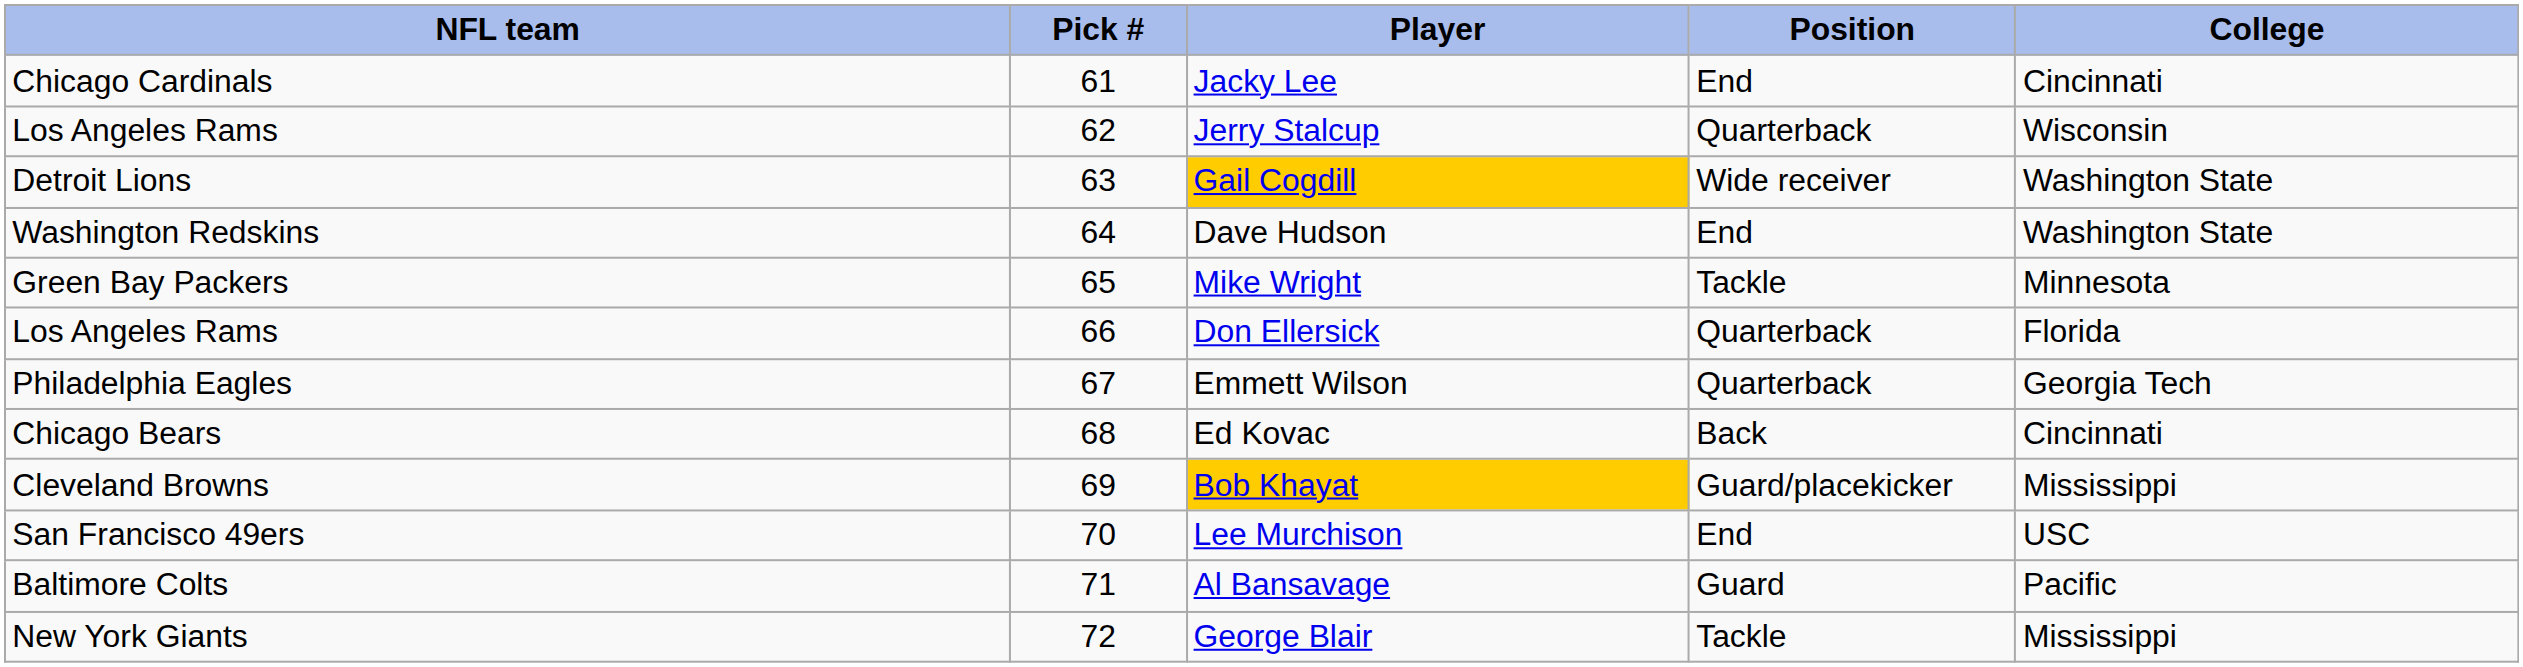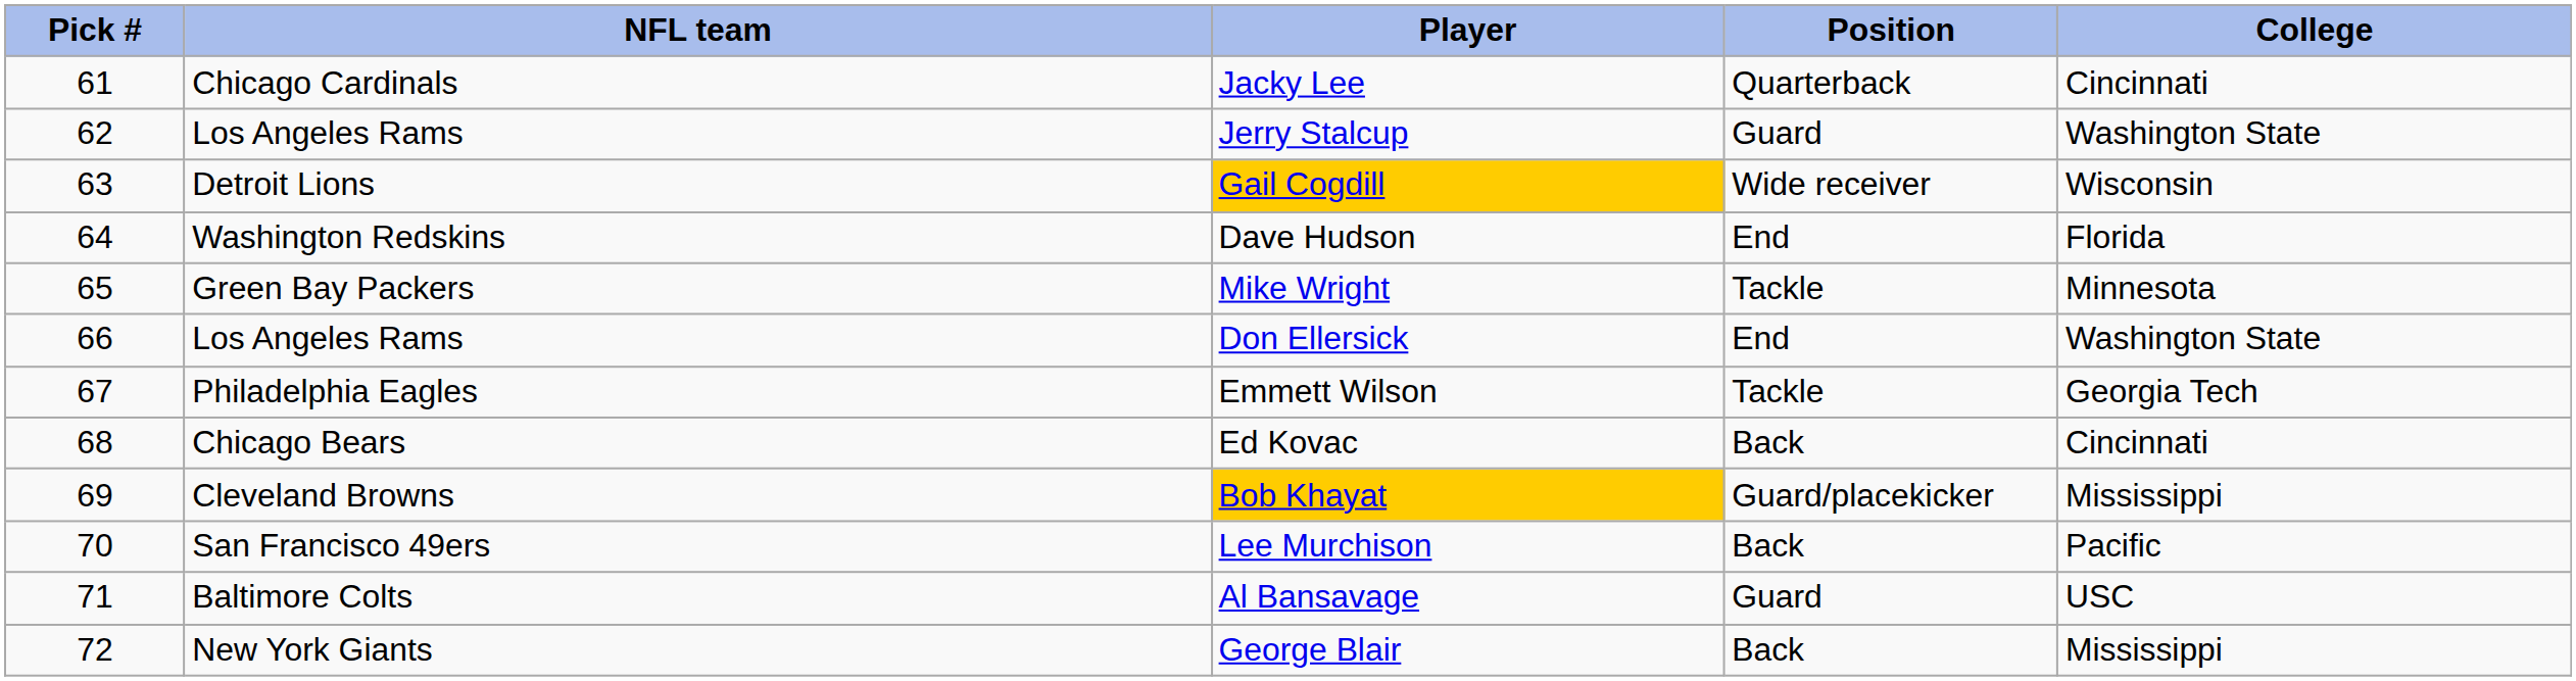columns swapped: Pick # <-> NFL team
Jacky Lee | Position: End -> Quarterback
Jerry Stalcup | Position: Quarterback -> Guard
Jerry Stalcup | College: Wisconsin -> Washington State
Gail Cogdill | College: Washington State -> Wisconsin
Dave Hudson | College: Washington State -> Florida
Don Ellersick | Position: Quarterback -> End
Don Ellersick | College: Florida -> Washington State
Emmett Wilson | Position: Quarterback -> Tackle
Lee Murchison | Position: End -> Back
Lee Murchison | College: USC -> Pacific
Al Bansavage | College: Pacific -> USC
George Blair | Position: Tackle -> Back
